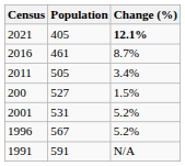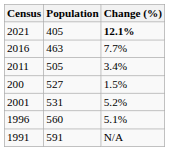2016 | Population: 461 -> 463
2016 | Change (%): 8.7% -> 7.7%
1996 | Population: 567 -> 560
1996 | Change (%): 5.2% -> 5.1%
